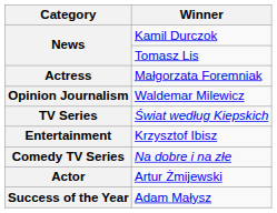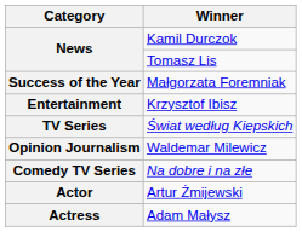Małgorzata Foremniak | Category: Actress -> Success of the Year
rows swapped: Krzysztof Ibisz <-> Waldemar Milewicz
Adam Małysz | Category: Success of the Year -> Actress
